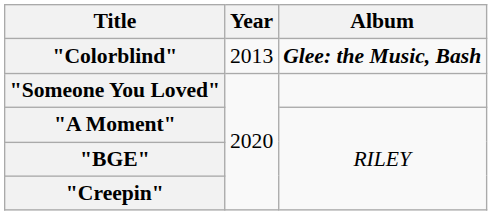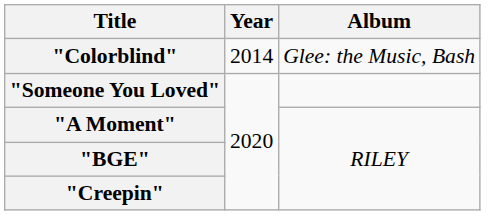"Colorblind" | Year: 2013 -> 2014
"Colorblind" | Album: bold -> normal
